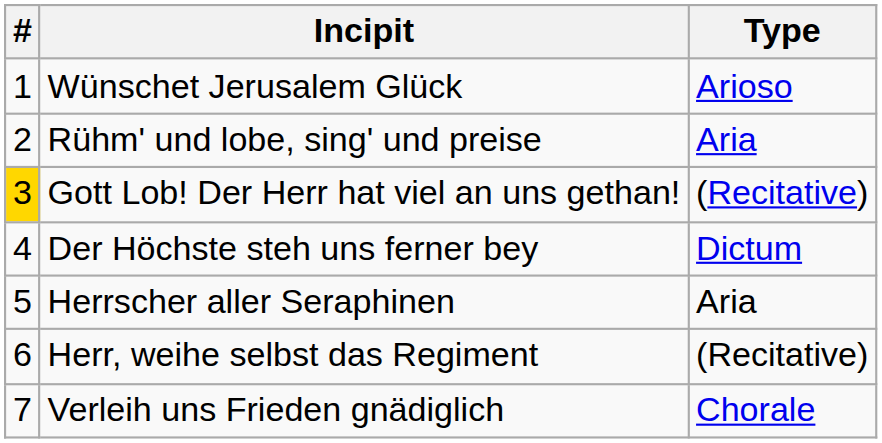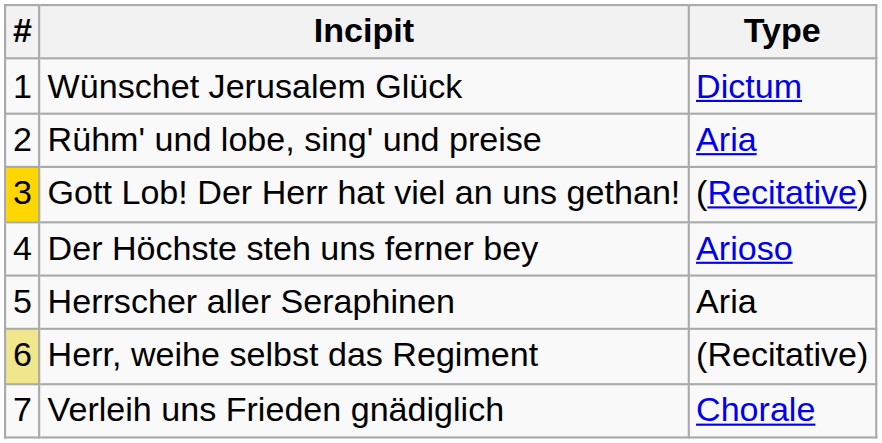Wünschet Jerusalem Glück | Type: Arioso -> Dictum
Der Höchste steh uns ferner bey | Type: Dictum -> Arioso
Herr, weihe selbst das Regiment | #: no background -> khaki background
